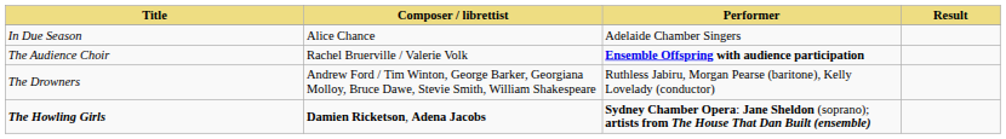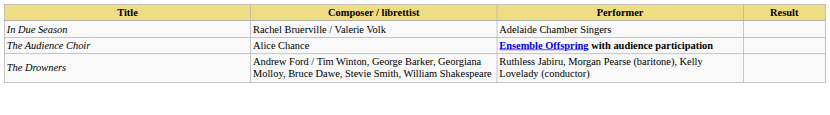In Due Season | Composer / librettist: Alice Chance -> Rachel Bruerville / Valerie Volk
The Audience Choir | Composer / librettist: Rachel Bruerville / Valerie Volk -> Alice Chance
- row: The Howling Girls | Damien Ricketson, Adena Jacobs | Sydney Chamber Opera: Jane Sheldon (soprano); artists from The House That Dan Built (ensemble)
